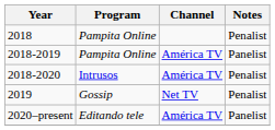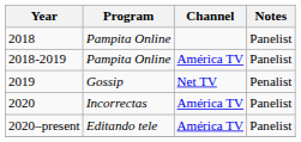2018 | Notes: Penalist -> Panelist
- row: 2018-2020 | Intrusos | América TV | Penalist
+ row: 2020 | Incorrectas | América TV | Panelist
